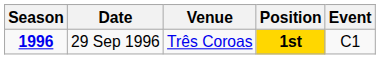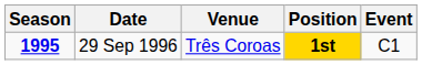29 Sep 1996 | Season: 1996 -> 1995
